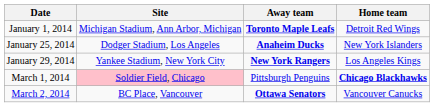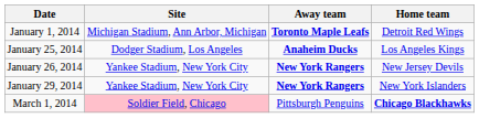January 25, 2014 | Home team: New York Islanders -> Los Angeles Kings
+ row: January 26, 2014 | Yankee Stadium, New York City | New York Rangers | New Jersey Devils
January 29, 2014 | Home team: Los Angeles Kings -> New York Islanders
- row: March 2, 2014 | BC Place, Vancouver | Ottawa Senators | Vancouver Canucks
